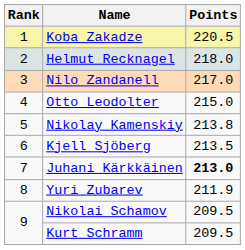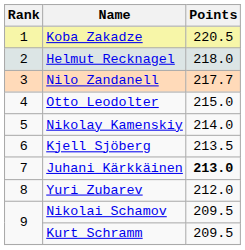Nilo Zandanell | Points: 217.0 -> 217.7
Nikolay Kamenskiy | Points: 213.8 -> 214.0
Yuri Zubarev | Points: 211.9 -> 212.0
